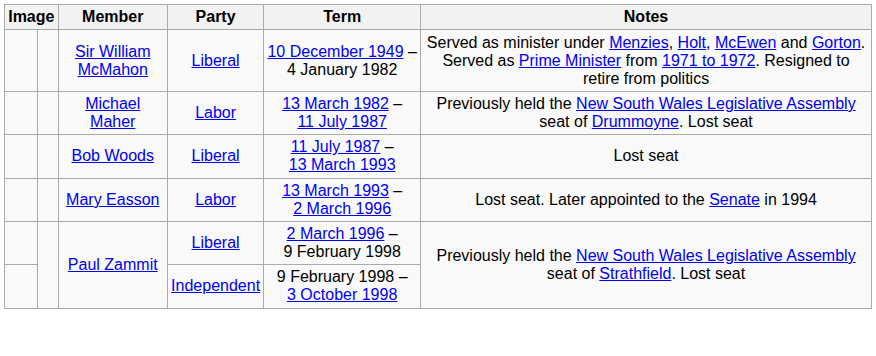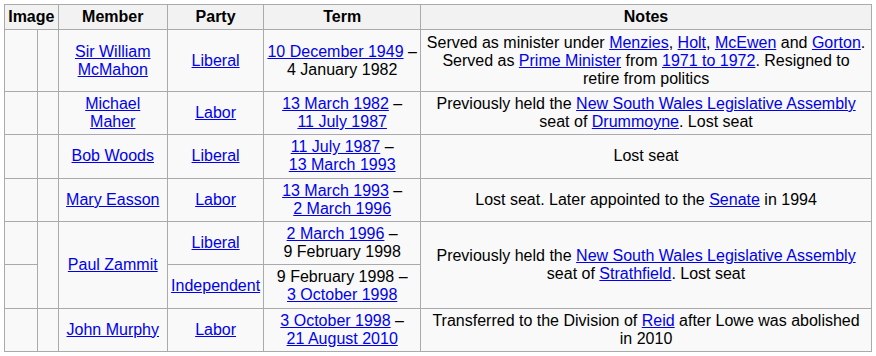+ row: John Murphy | Labor | 3 October 1998 – 21 August 2010 | Transferred to the Division of Reid after Lowe was abolished in 2010
